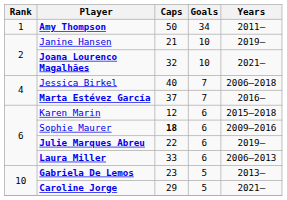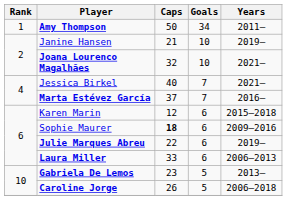Jessica Birkel | Years: 2006–2018 -> 2021–
Caroline Jorge | Caps: 29 -> 26
Caroline Jorge | Years: 2021– -> 2006–2018
